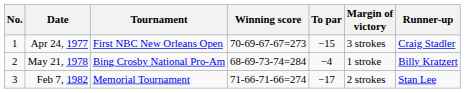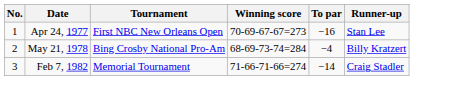- column: Margin of victory | 3 strokes | 1 stroke | 2 strokes
Apr 24, 1977 | To par: −15 -> −16
Apr 24, 1977 | Runner-up: Craig Stadler -> Stan Lee
Feb 7, 1982 | To par: −17 -> −14
Feb 7, 1982 | Runner-up: Stan Lee -> Craig Stadler
